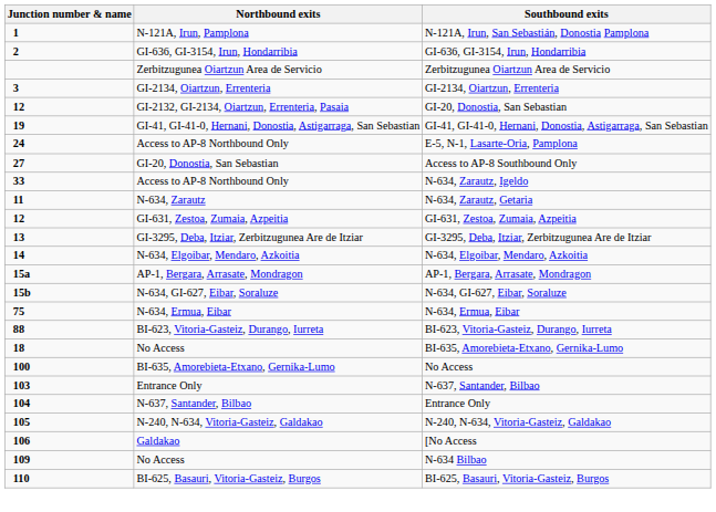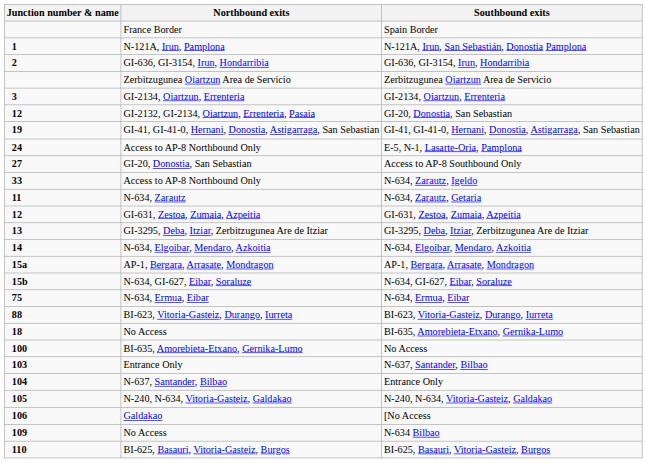+ row: France Border | Spain Border
